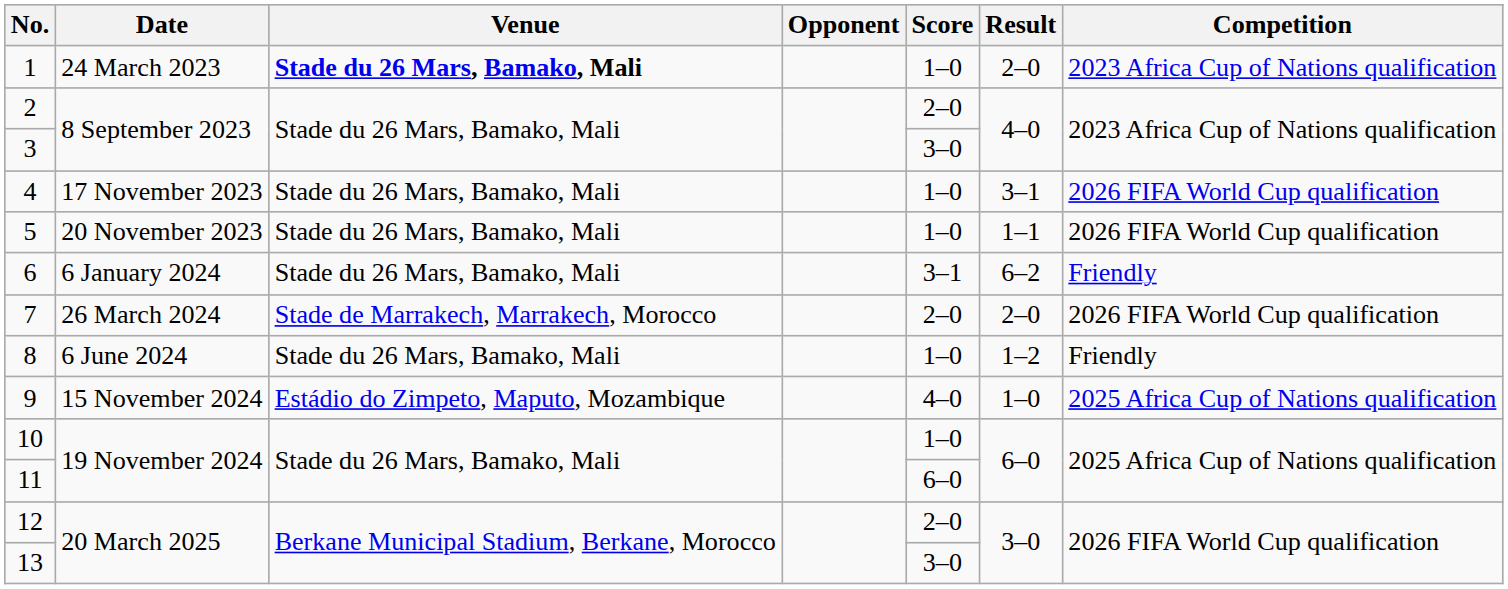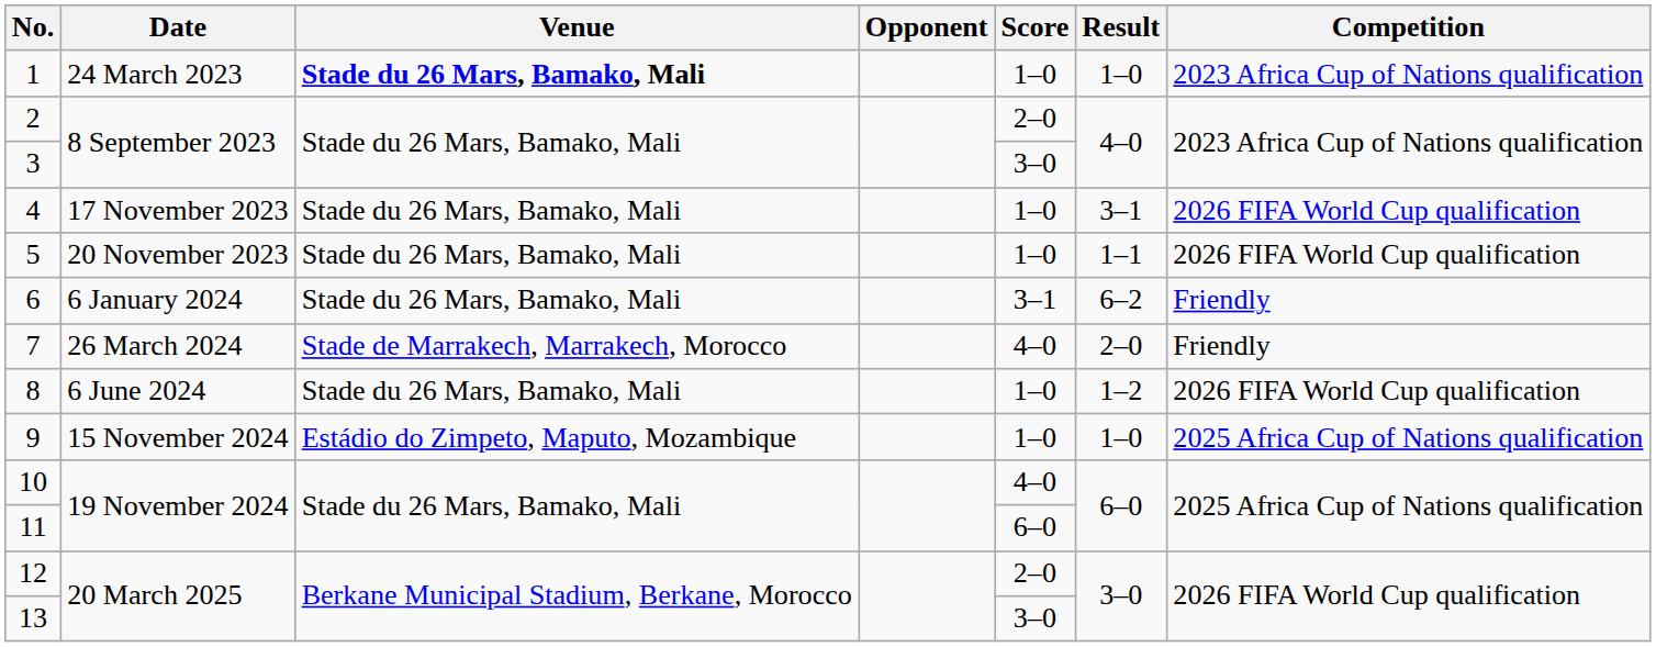1 | Result: 2–0 -> 1–0
7 | Score: 2–0 -> 4–0
7 | Competition: 2026 FIFA World Cup qualification -> Friendly
8 | Competition: Friendly -> 2026 FIFA World Cup qualification
9 | Score: 4–0 -> 1–0
10 | Score: 1–0 -> 4–0
